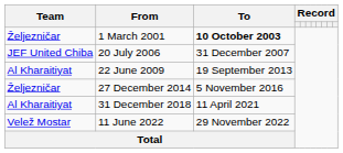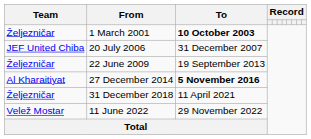22 June 2009 | Team: Al Kharaitiyat -> Željezničar
27 December 2014 | Team: Željezničar -> Al Kharaitiyat
27 December 2014 | To: normal -> bold
31 December 2018 | Team: Al Kharaitiyat -> Željezničar
